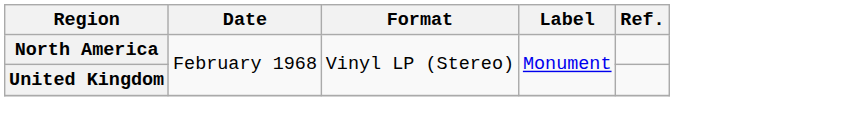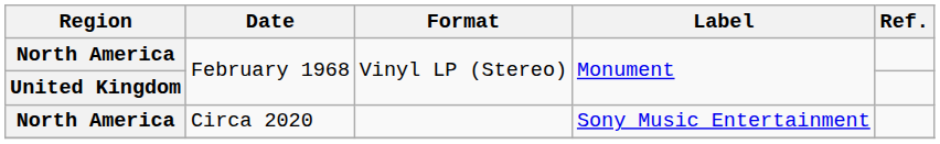+ row: North America | Circa 2020 | Sony Music Entertainment
